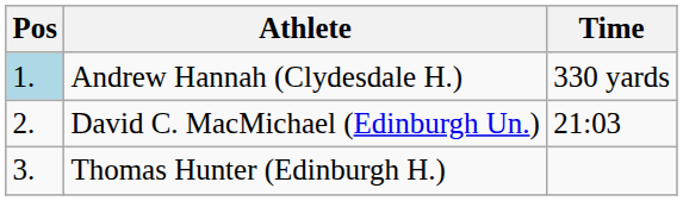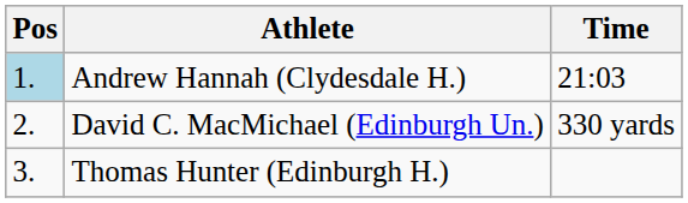Andrew Hannah (Clydesdale H.) | Time: 330 yards -> 21:03
David C. MacMichael (Edinburgh Un.) | Time: 21:03 -> 330 yards
